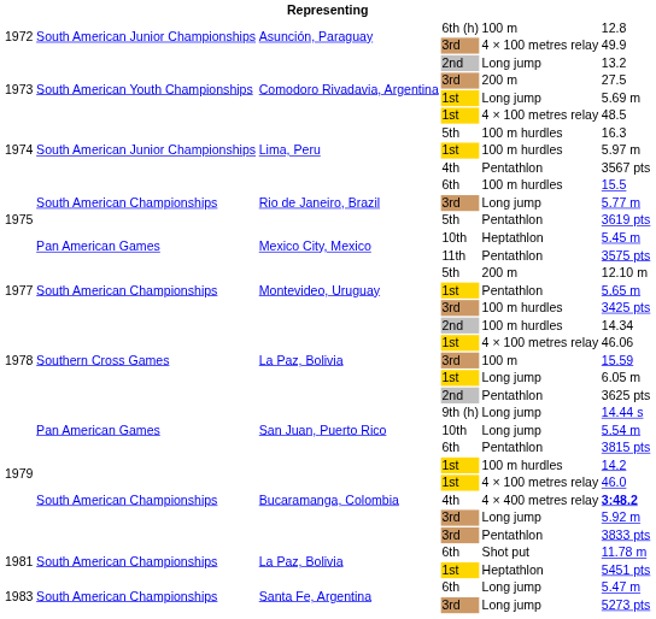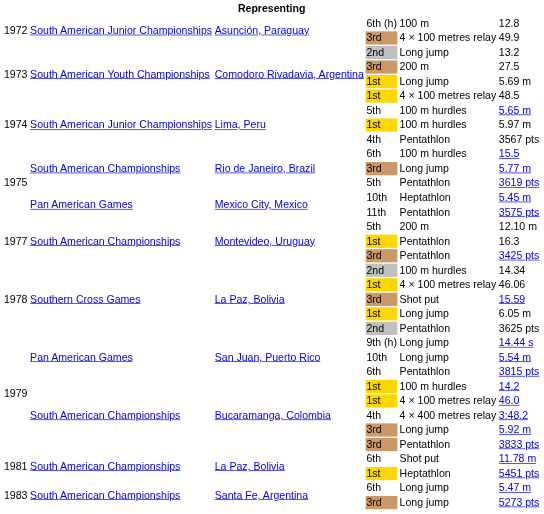Lima, Peru / 5th | column 6: 16.3 -> 5.65 m
Montevideo, Uruguay / 1st | column 6: 5.65 m -> 16.3
Montevideo, Uruguay / 3rd | column 5: 100 m hurdles -> Pentathlon
La Paz, Bolivia / 3rd | column 5: 100 m -> Shot put
Bucaramanga, Colombia / 4th | column 6: bold -> normal
